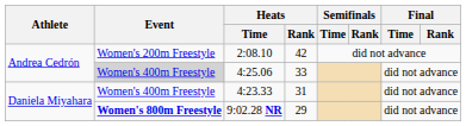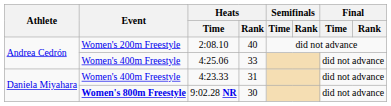2:08.10 | Heats / Rank: 42 -> 40
4:25.06 | Event: lightgrey background -> no background
9:02.28 NR | Heats / Rank: 29 -> 30
